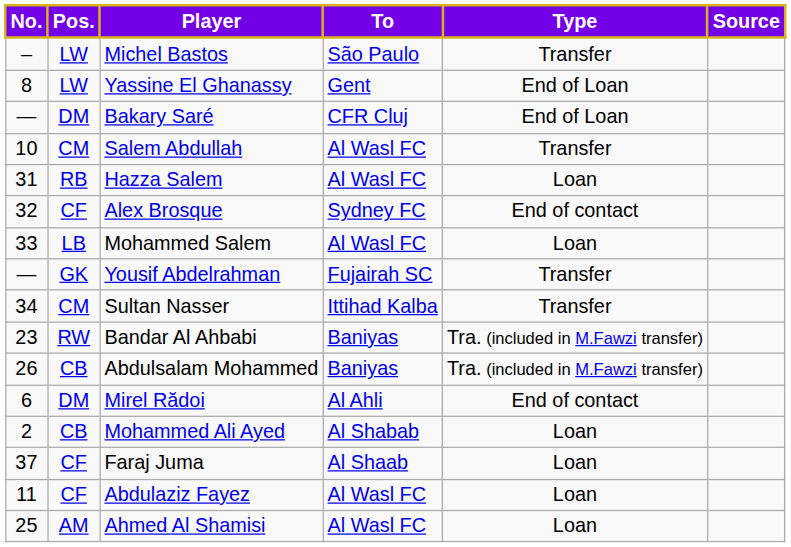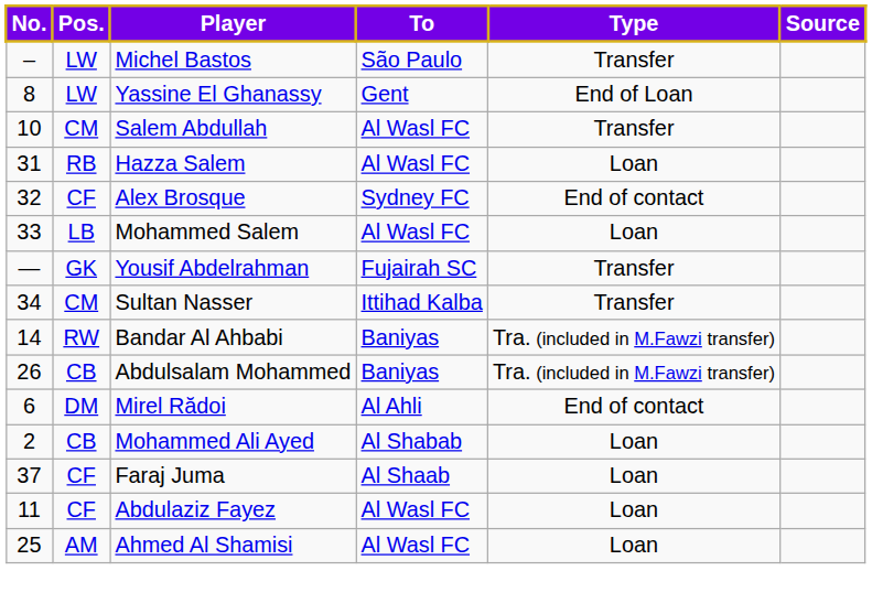- row: — | DM | Bakary Saré | CFR Cluj | End of Loan
Bandar Al Ahbabi | No.: 23 -> 14
